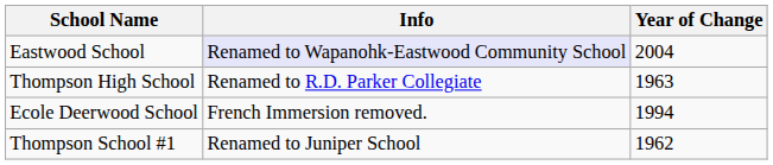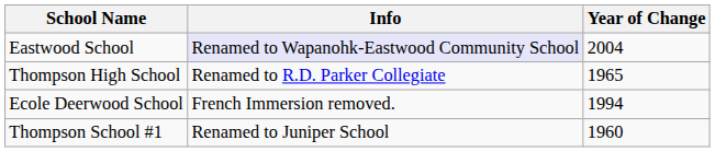Thompson High School | Year of Change: 1963 -> 1965
Thompson School #1 | Year of Change: 1962 -> 1960
